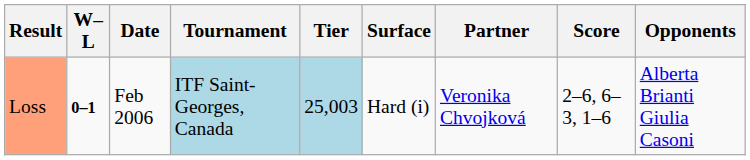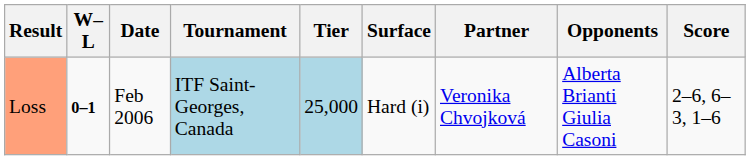columns swapped: Opponents <-> Score
Loss | Tier: 25,003 -> 25,000
